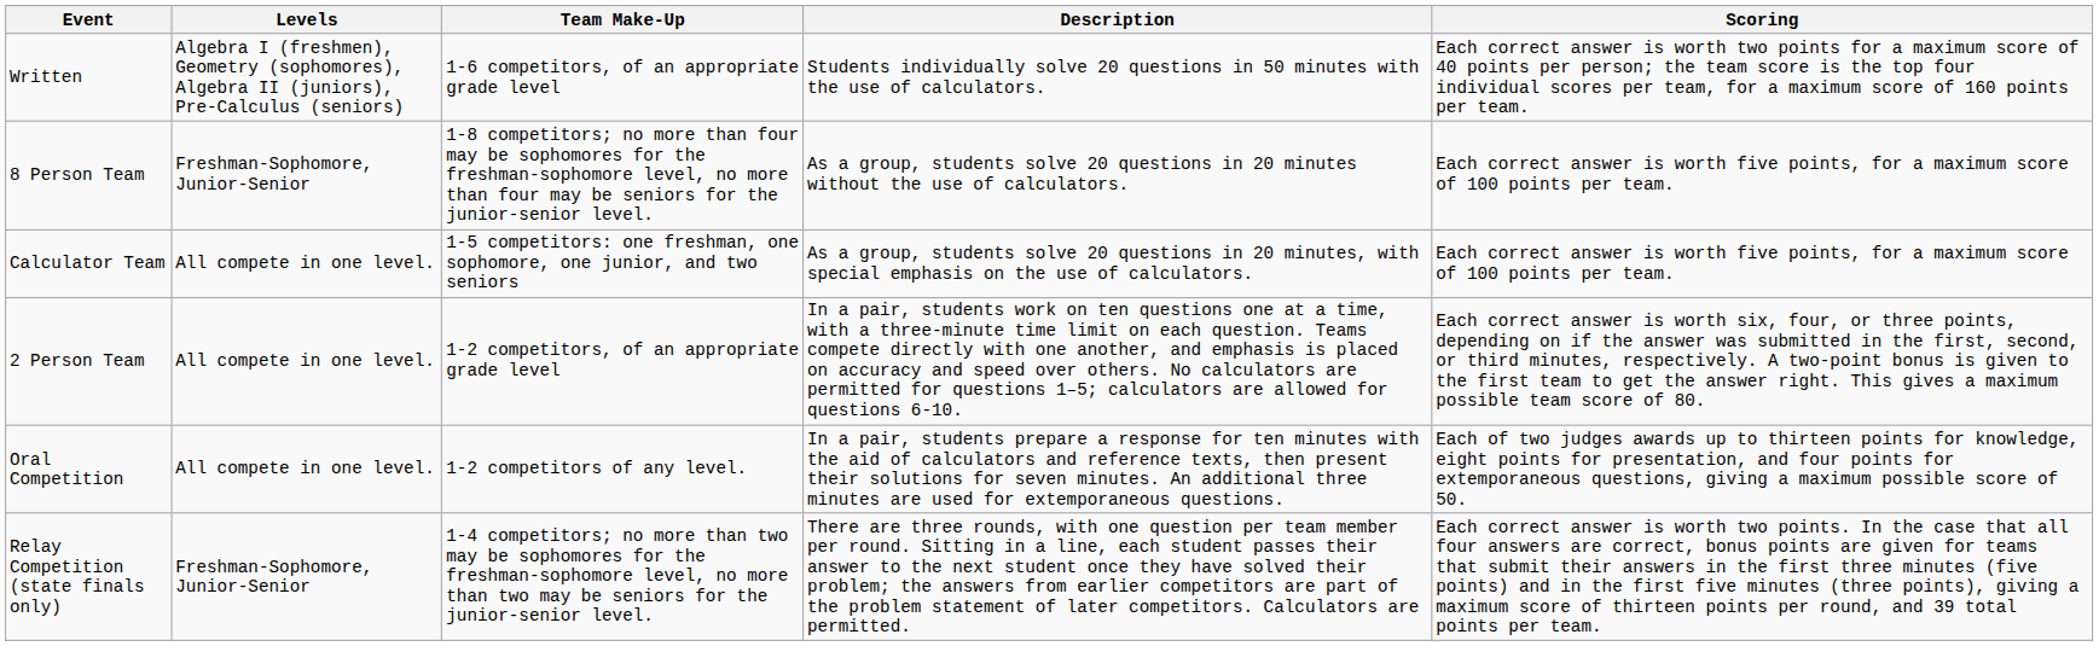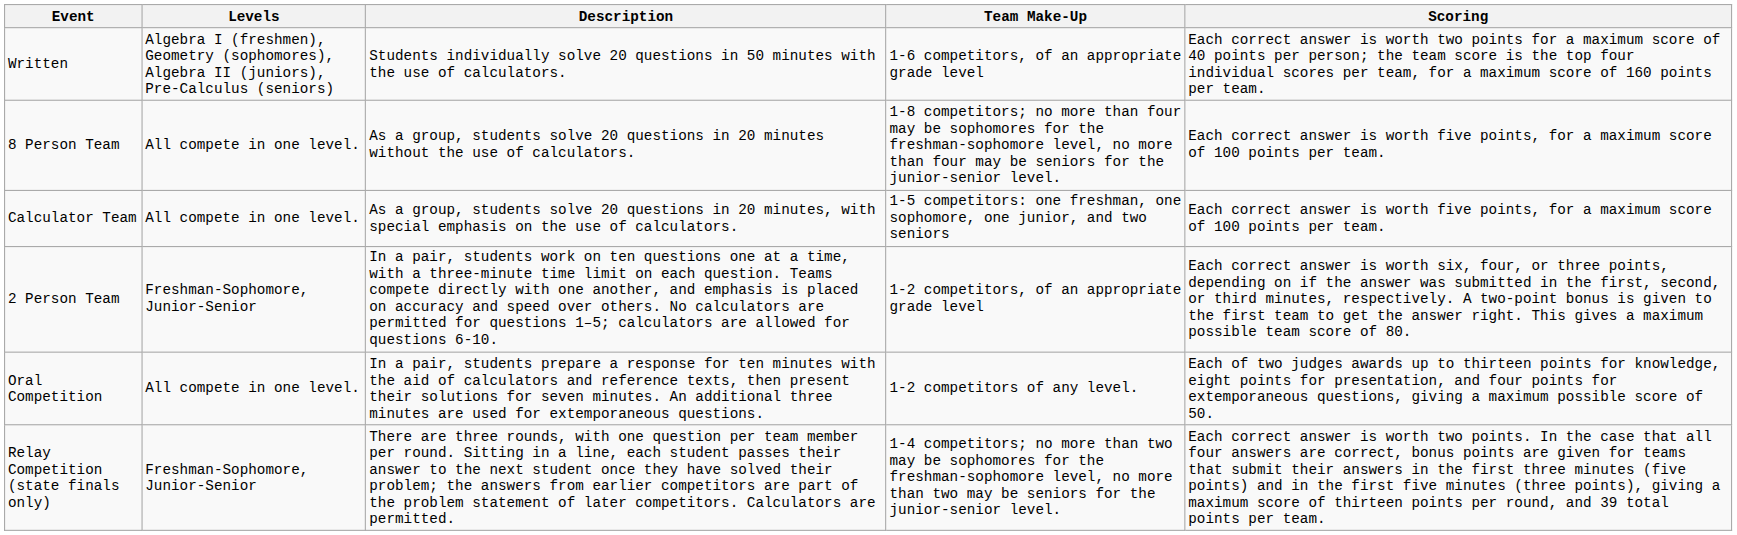columns swapped: Description <-> Team Make-Up
8 Person Team | Levels: Freshman-Sophomore, Junior-Senior -> All compete in one level.
2 Person Team | Levels: All compete in one level. -> Freshman-Sophomore, Junior-Senior
